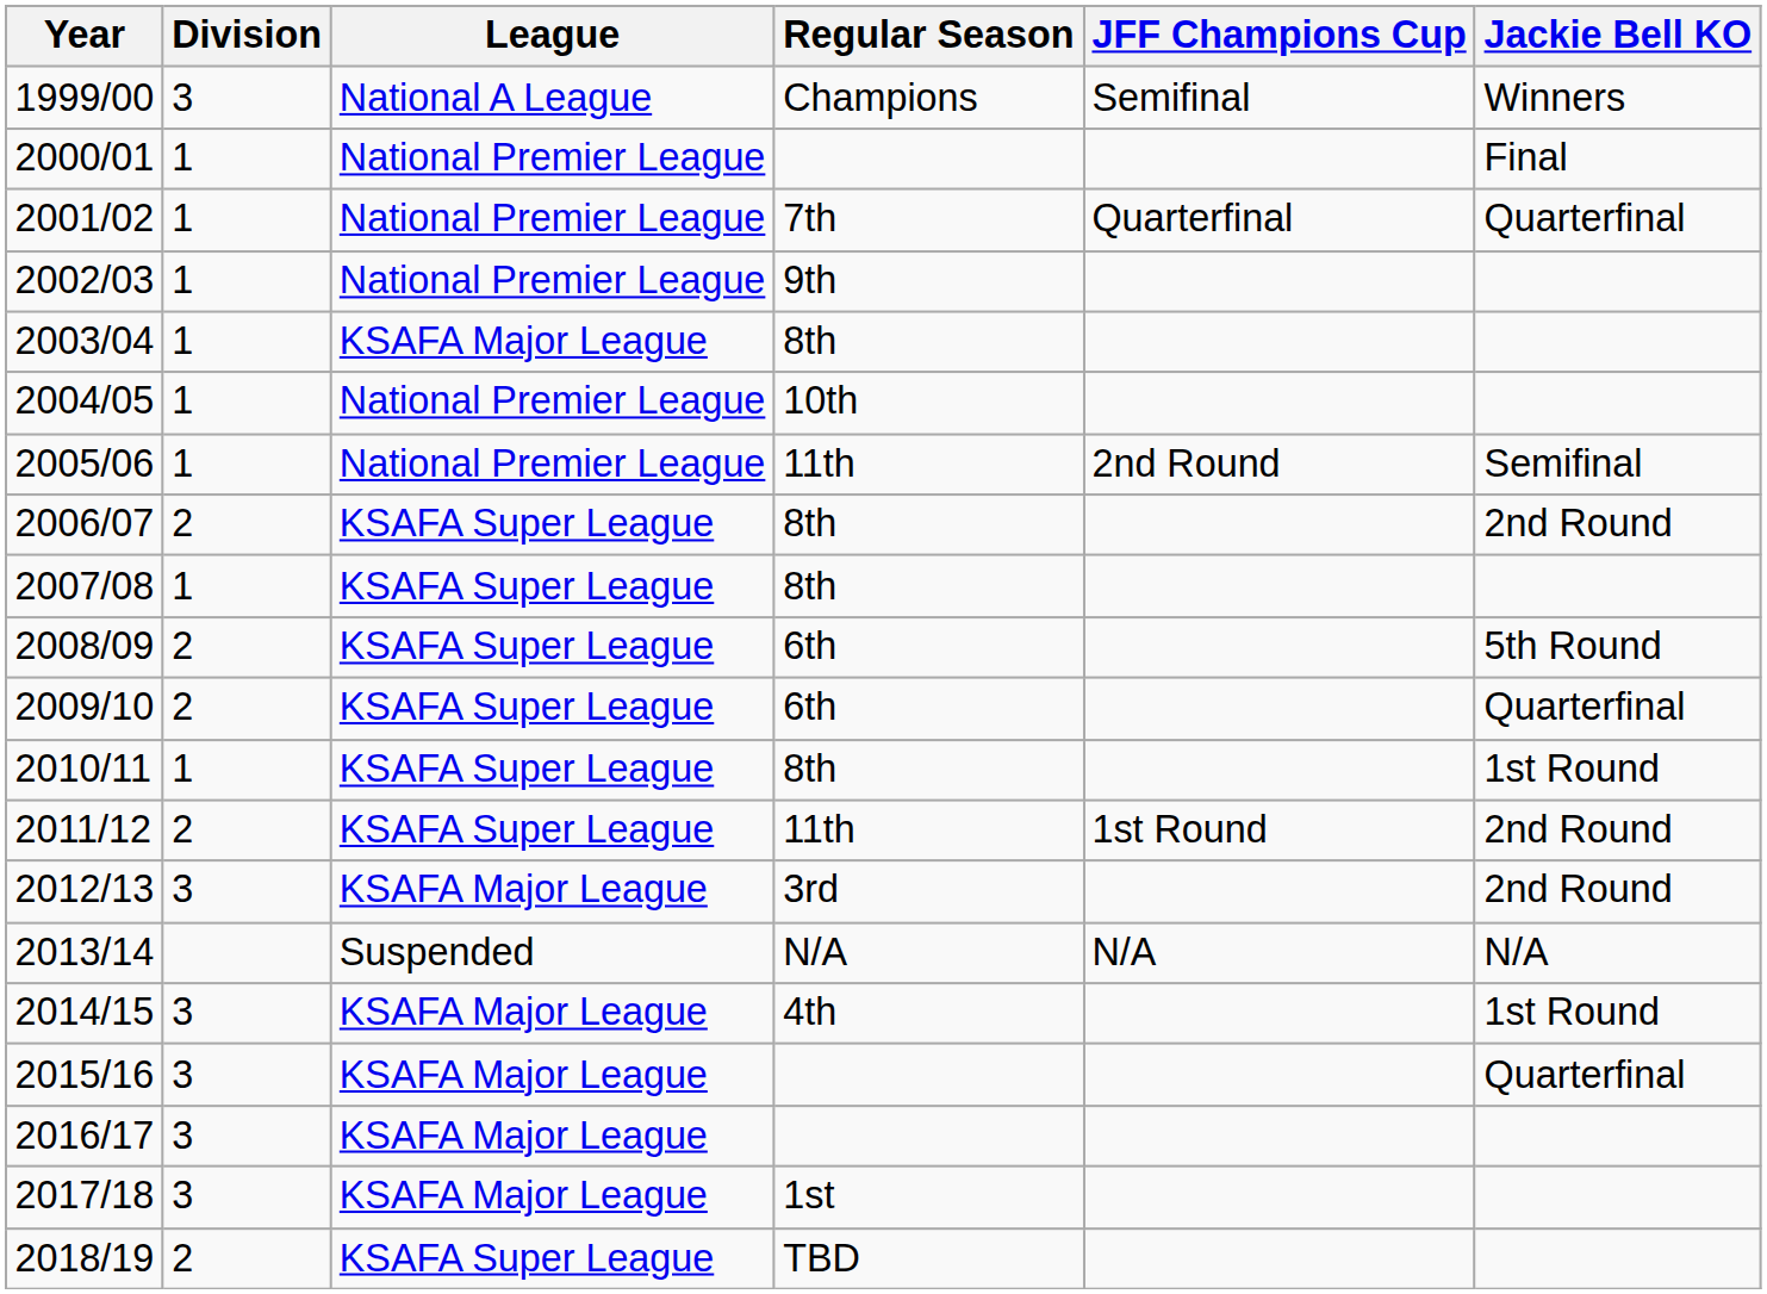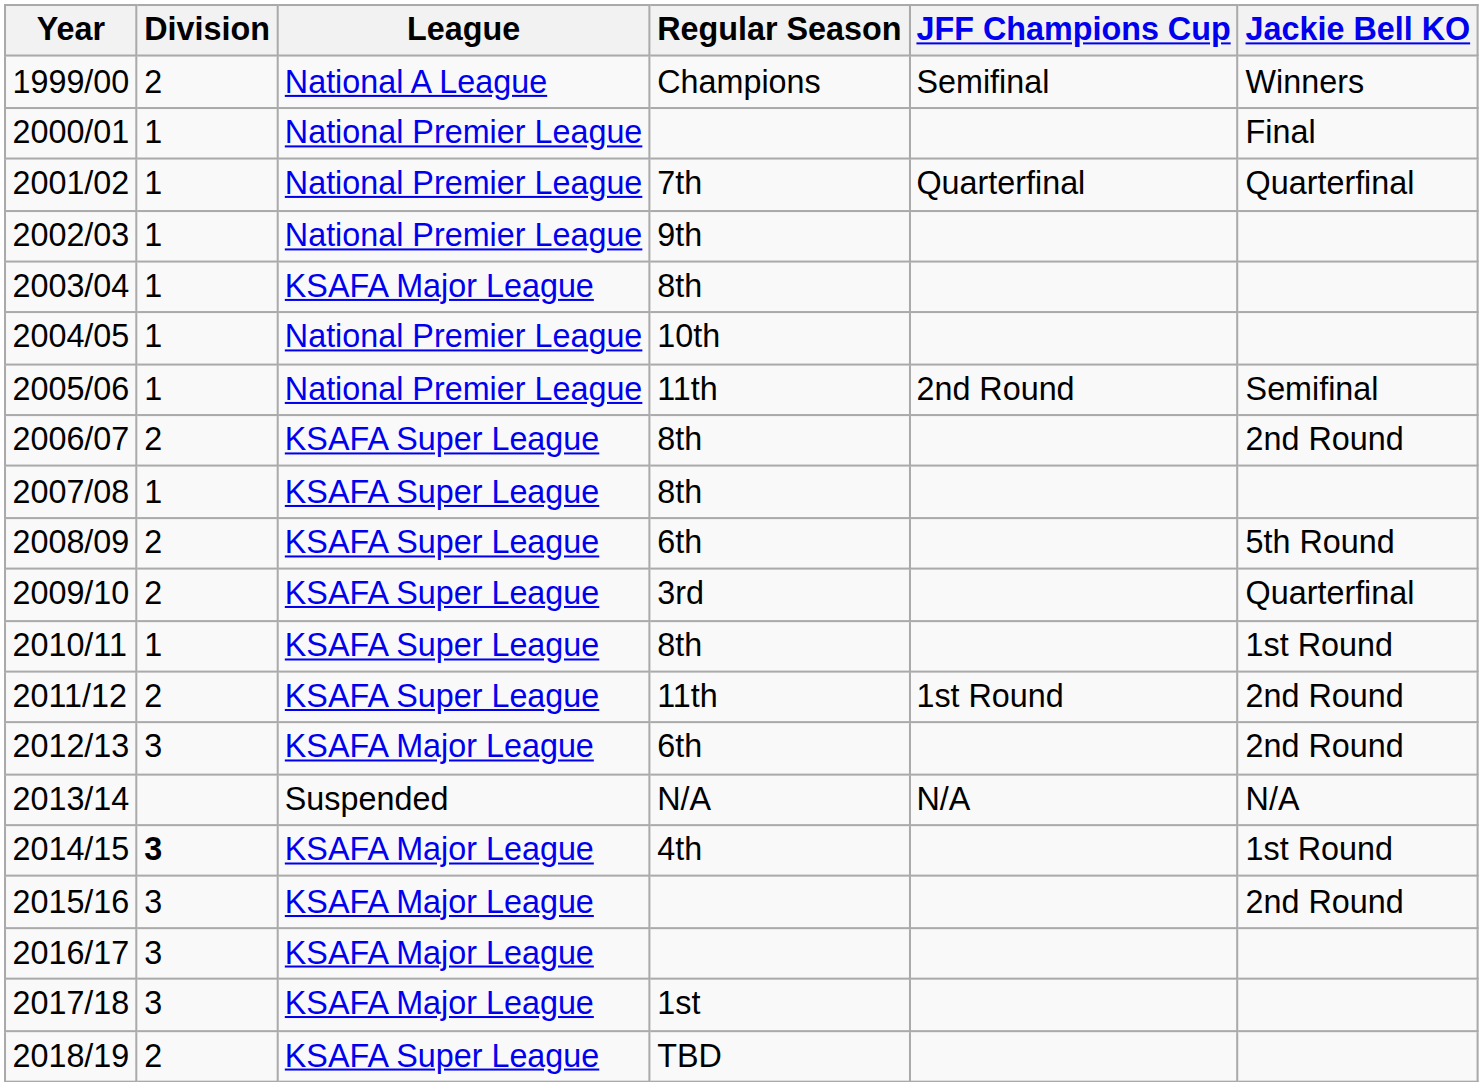1999/00 | Division: 3 -> 2
2009/10 | Regular Season: 6th -> 3rd
2012/13 | Regular Season: 3rd -> 6th
2014/15 | Division: normal -> bold
2015/16 | Jackie Bell KO: Quarterfinal -> 2nd Round
